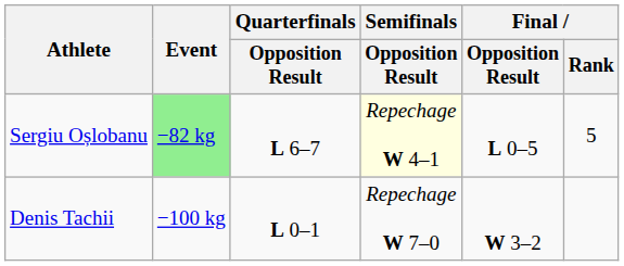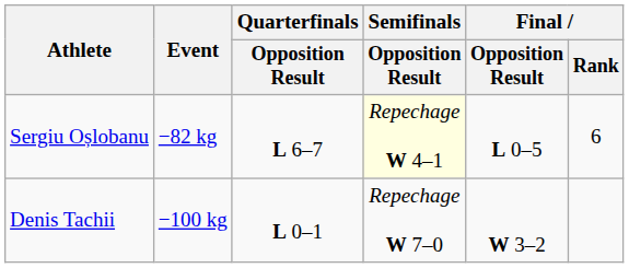Sergiu Oșlobanu | Event: lightgreen background -> no background
Sergiu Oșlobanu | Final / Rank: 5 -> 6
